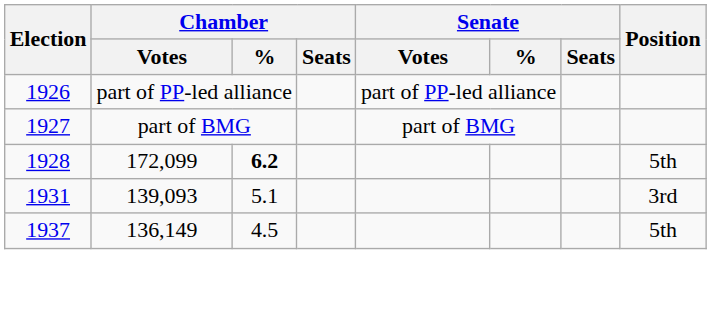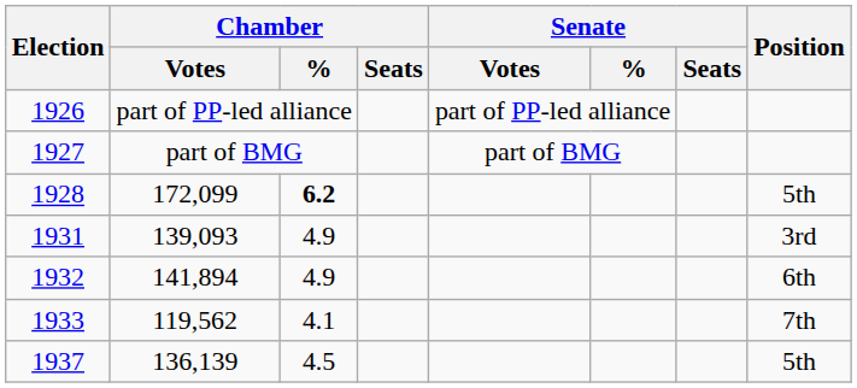1931 | Chamber / %: 5.1 -> 4.9
+ row: 1932 | 141,894 | 4.9 | 6th
+ row: 1933 | 119,562 | 4.1 | 7th
1937 | Chamber / Votes: 136,149 -> 136,139
